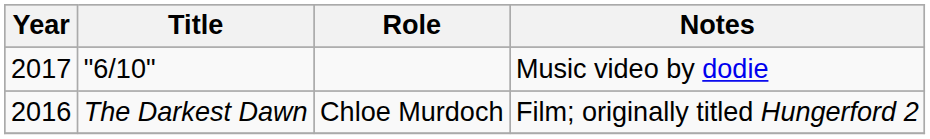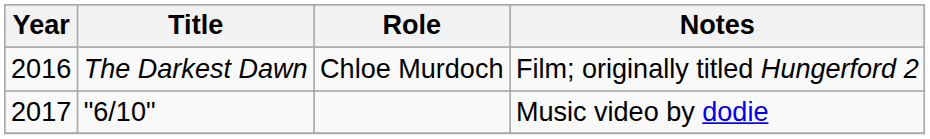rows swapped: The Darkest Dawn <-> "6/10"
